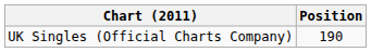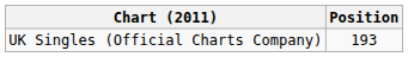UK Singles (Official Charts Company) | Position: 190 -> 193
